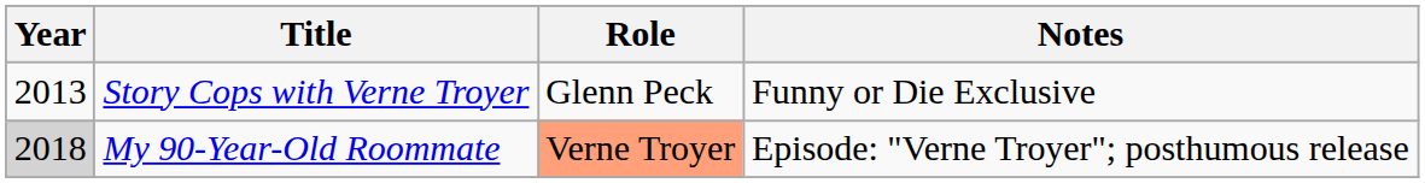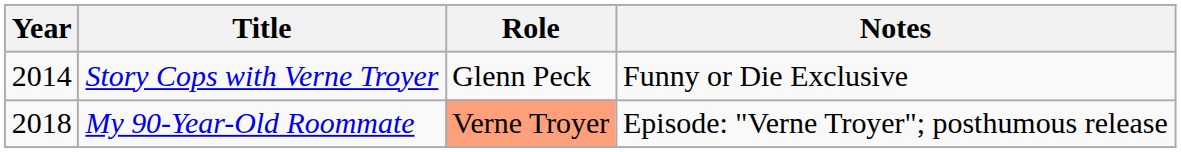Story Cops with Verne Troyer | Year: 2013 -> 2014
My 90-Year-Old Roommate | Year: lightgrey background -> no background
